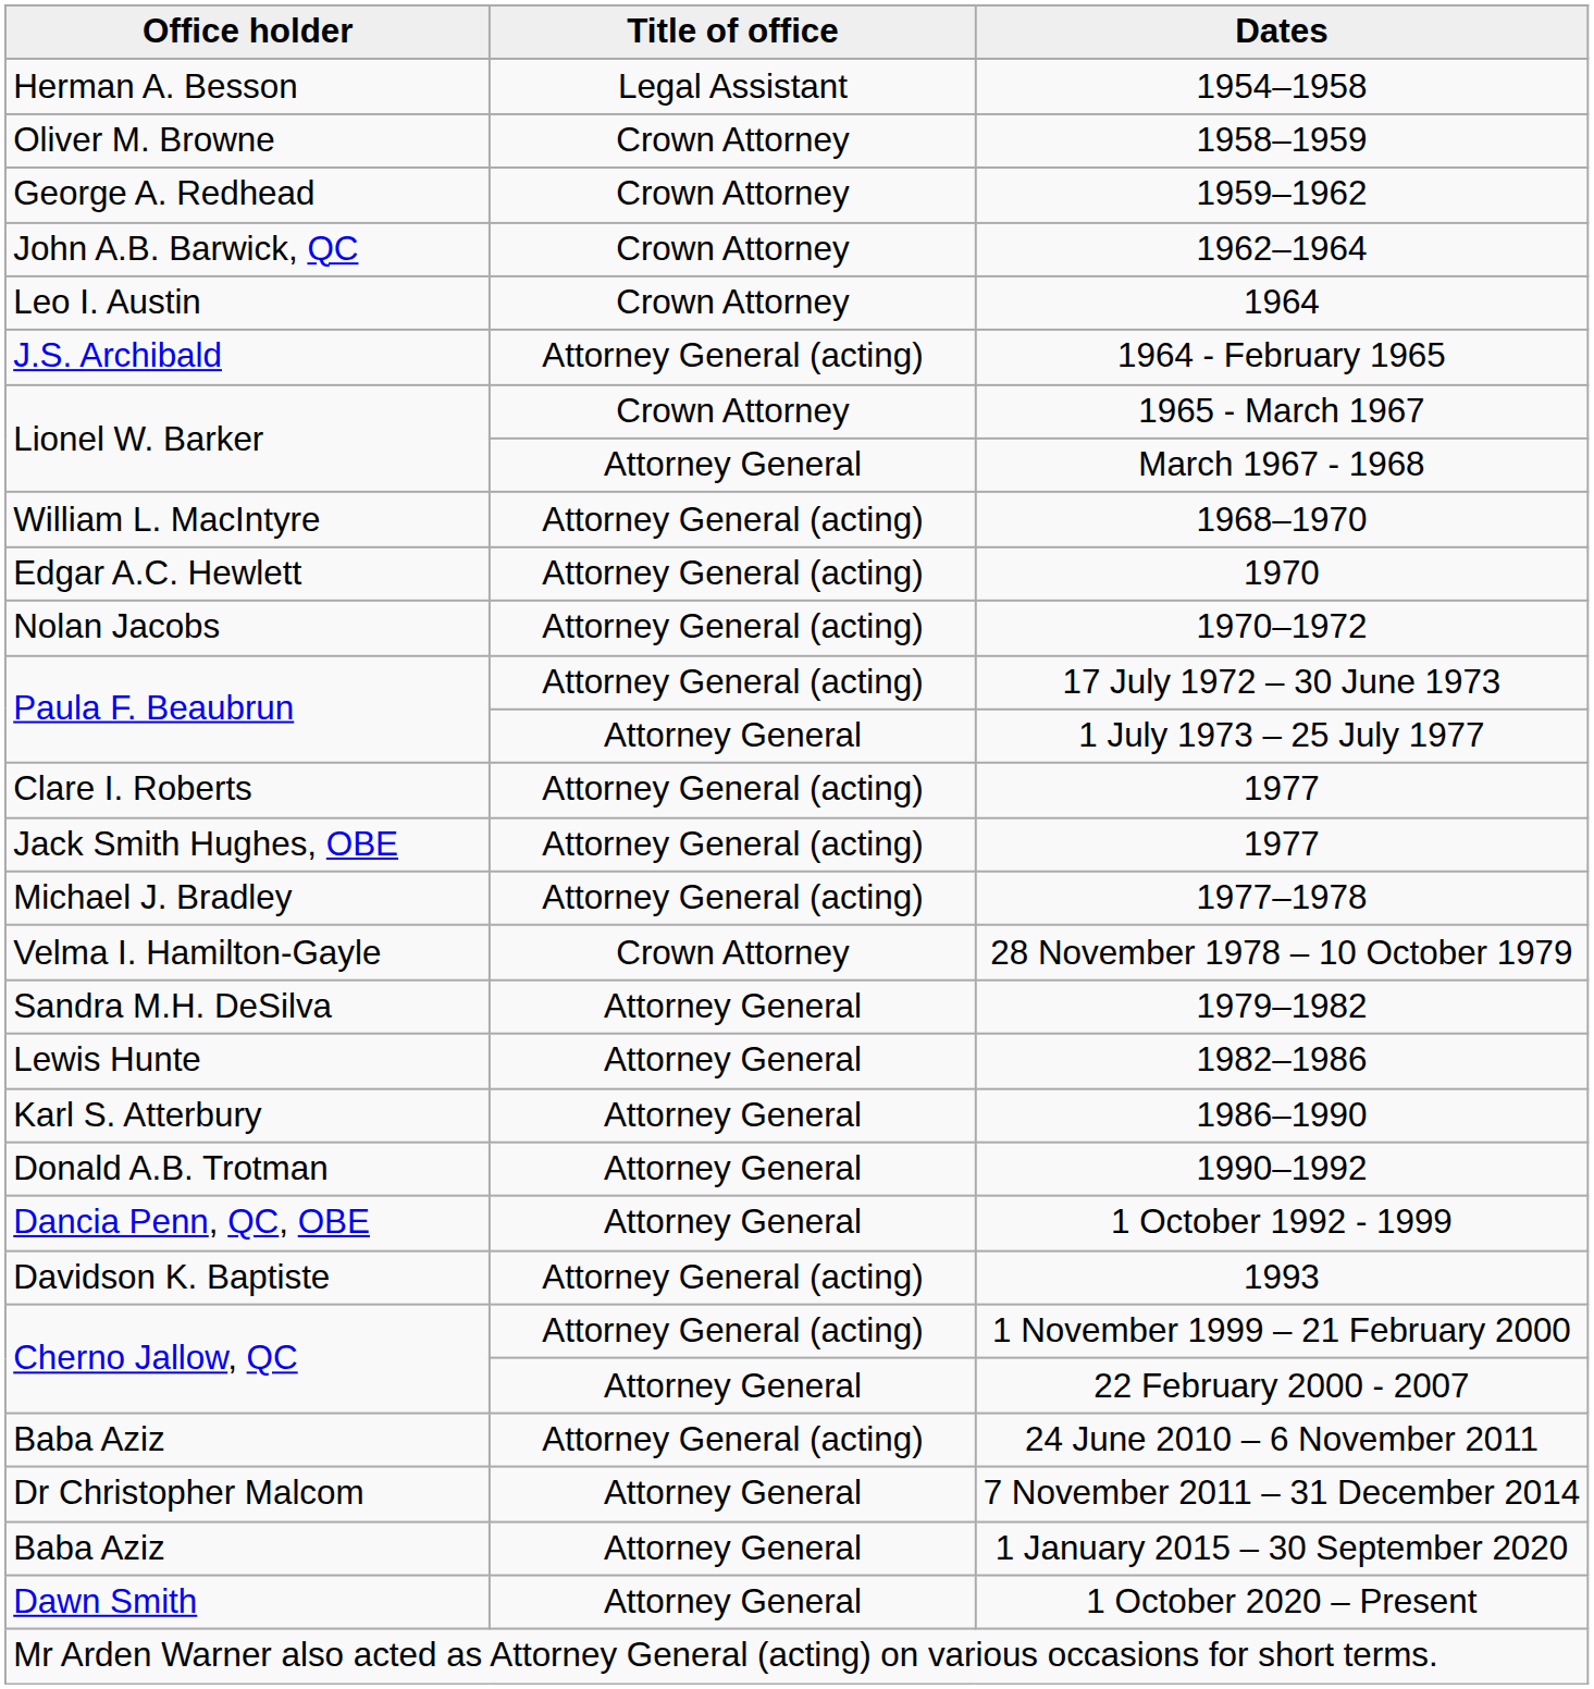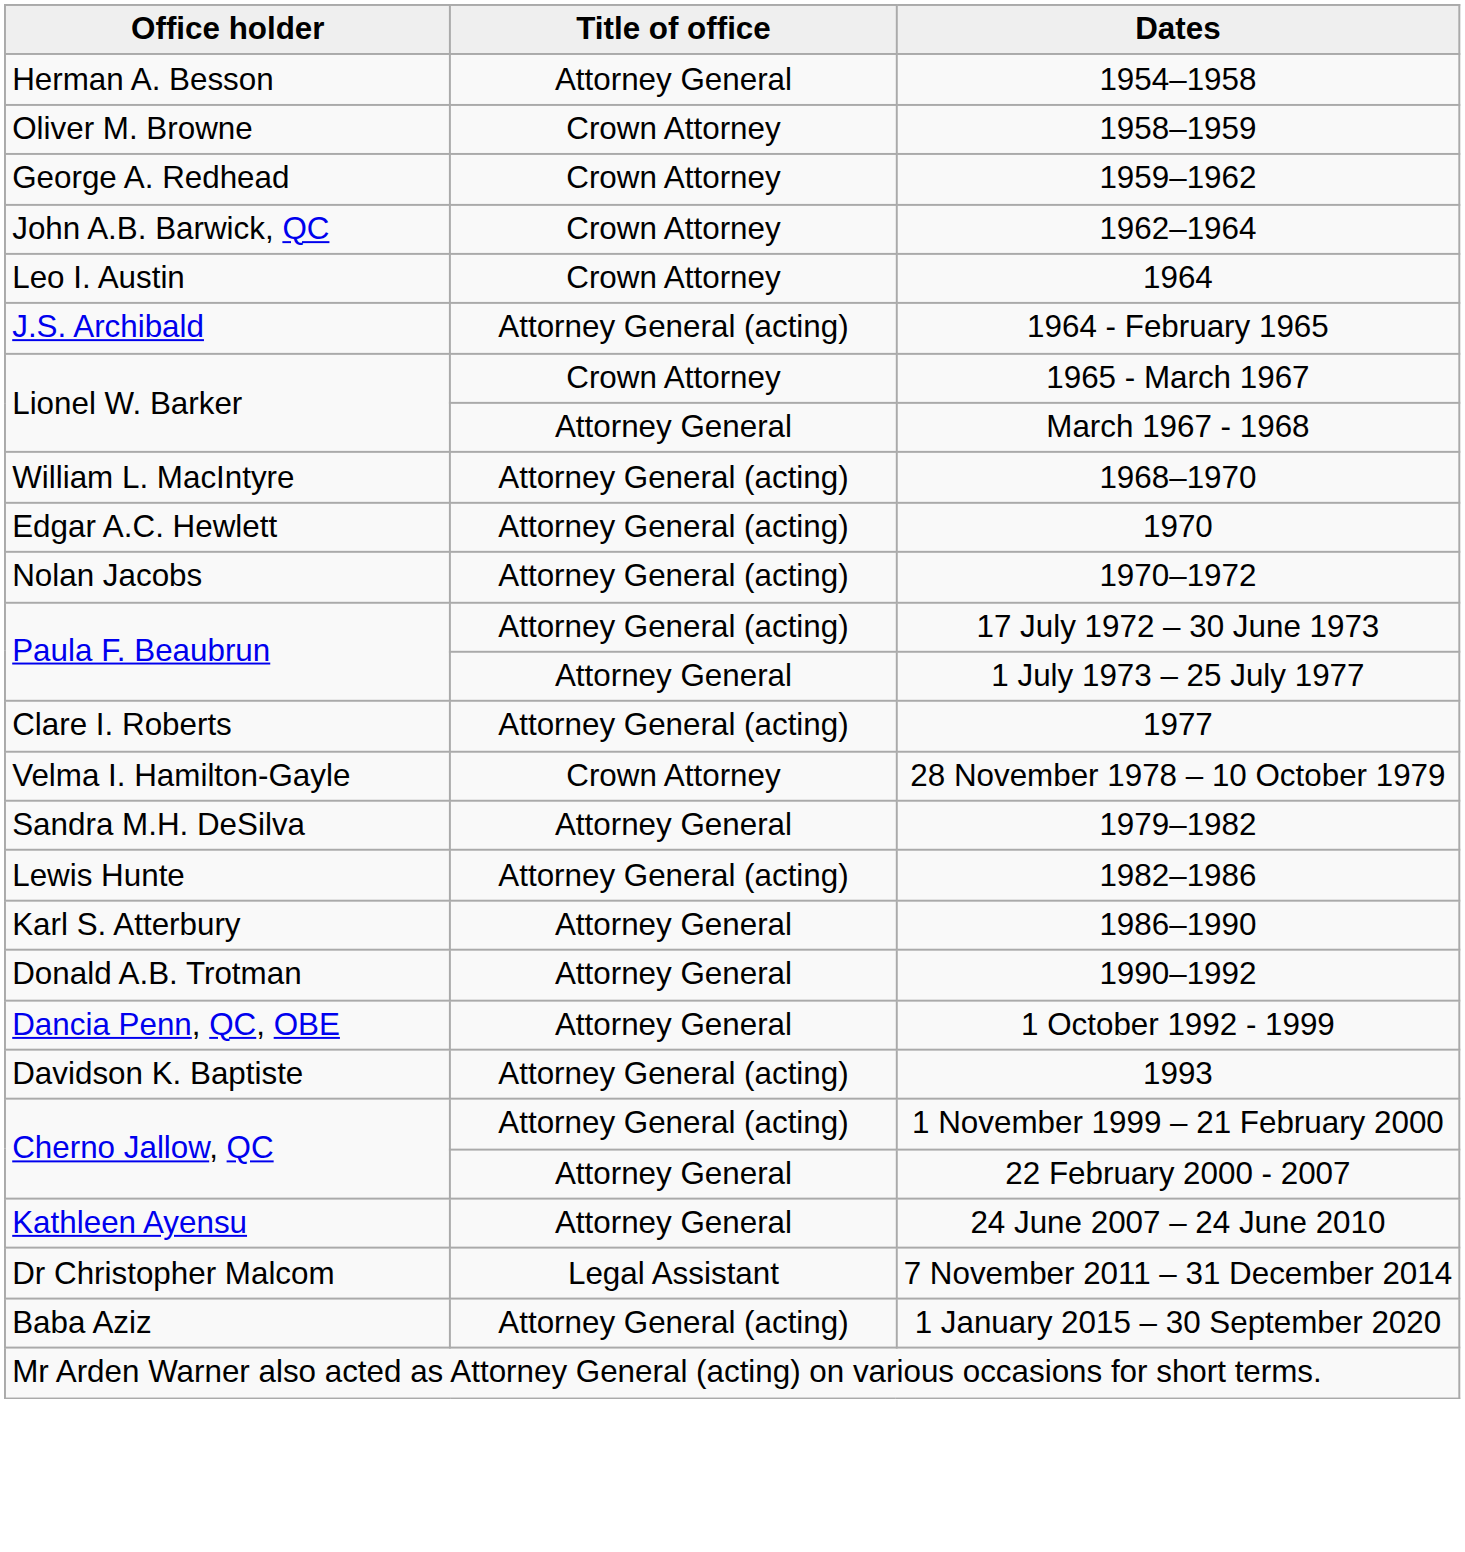1954–1958 | Title of office: Legal Assistant -> Attorney General
- row: Jack Smith Hughes, OBE | Attorney General (acting) | 1977
- row: Michael J. Bradley | Attorney General (acting) | 1977–1978
1982–1986 | Title of office: Attorney General -> Attorney General (acting)
+ row: Kathleen Ayensu | Attorney General | 24 June 2007 – 24 June 2010
- row: Baba Aziz | Attorney General (acting) | 24 June 2010 – 6 November 2011
7 November 2011 – 31 December 2014 | Title of office: Attorney General -> Legal Assistant
1 January 2015 – 30 September 2020 | Title of office: Attorney General -> Attorney General (acting)
- row: Dawn Smith | Attorney General | 1 October 2020 – Present
